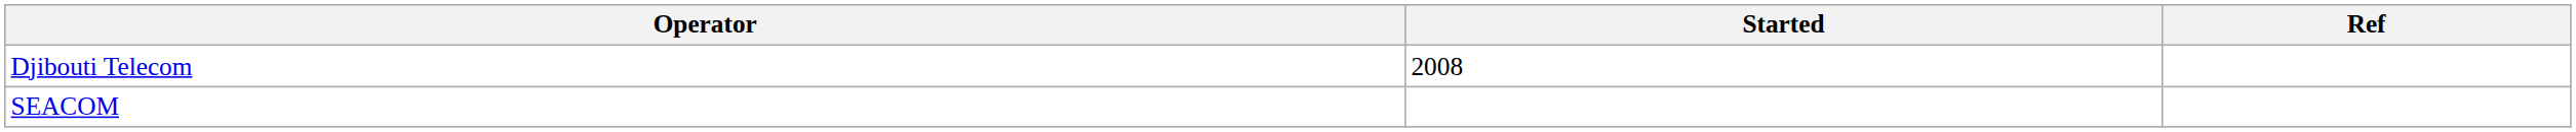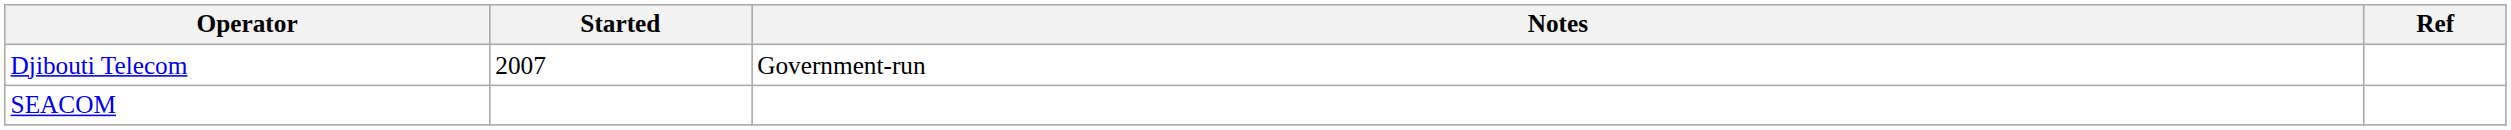+ column: Notes | Government-run
Djibouti Telecom | Started: 2008 -> 2007
